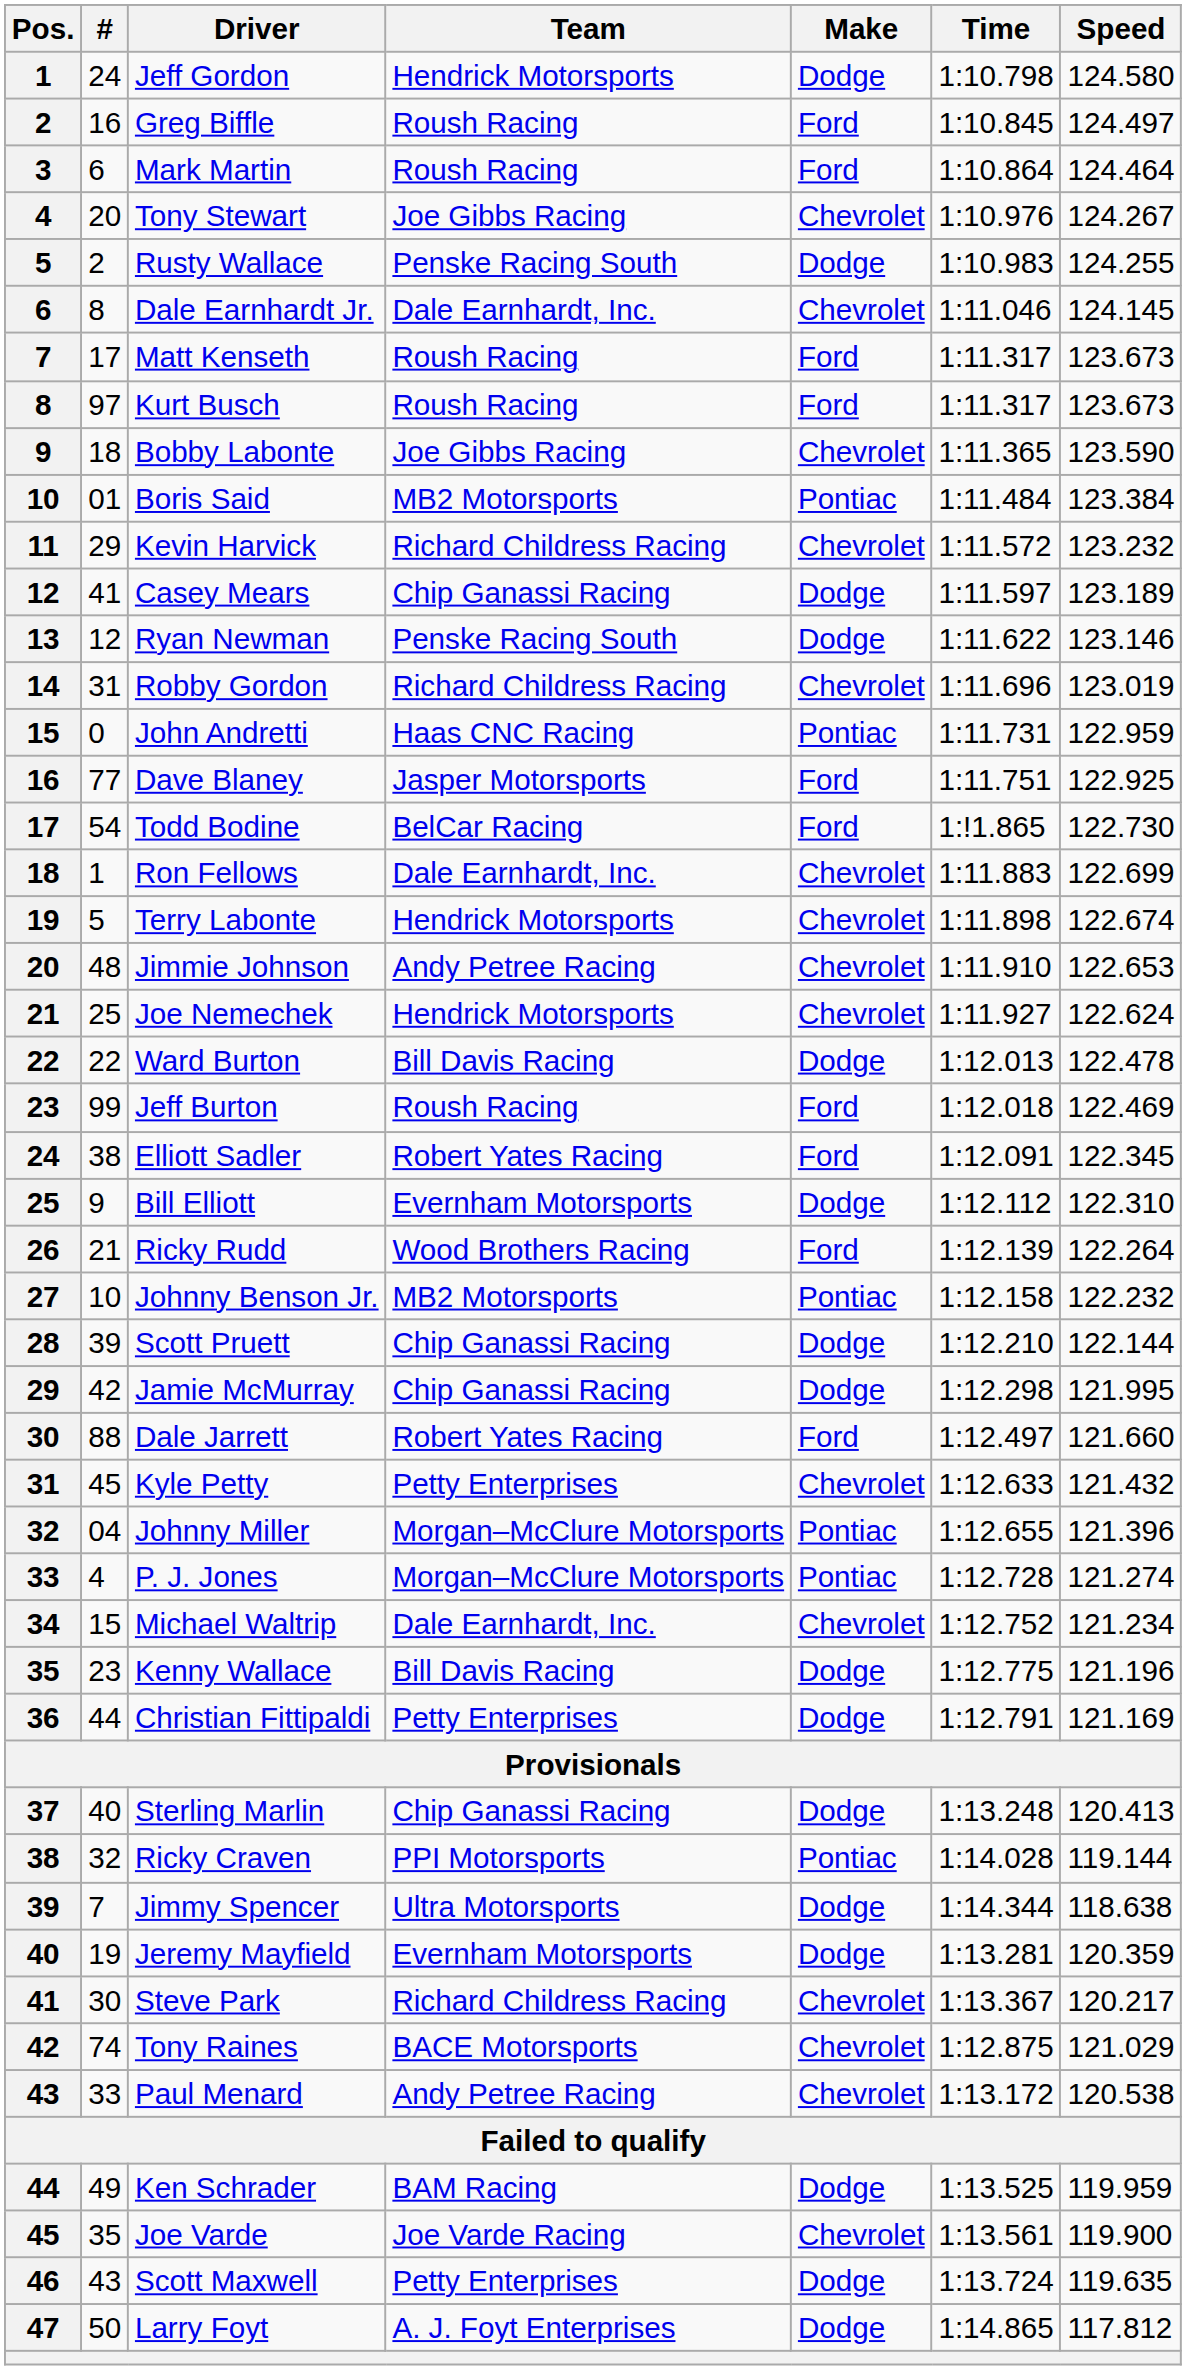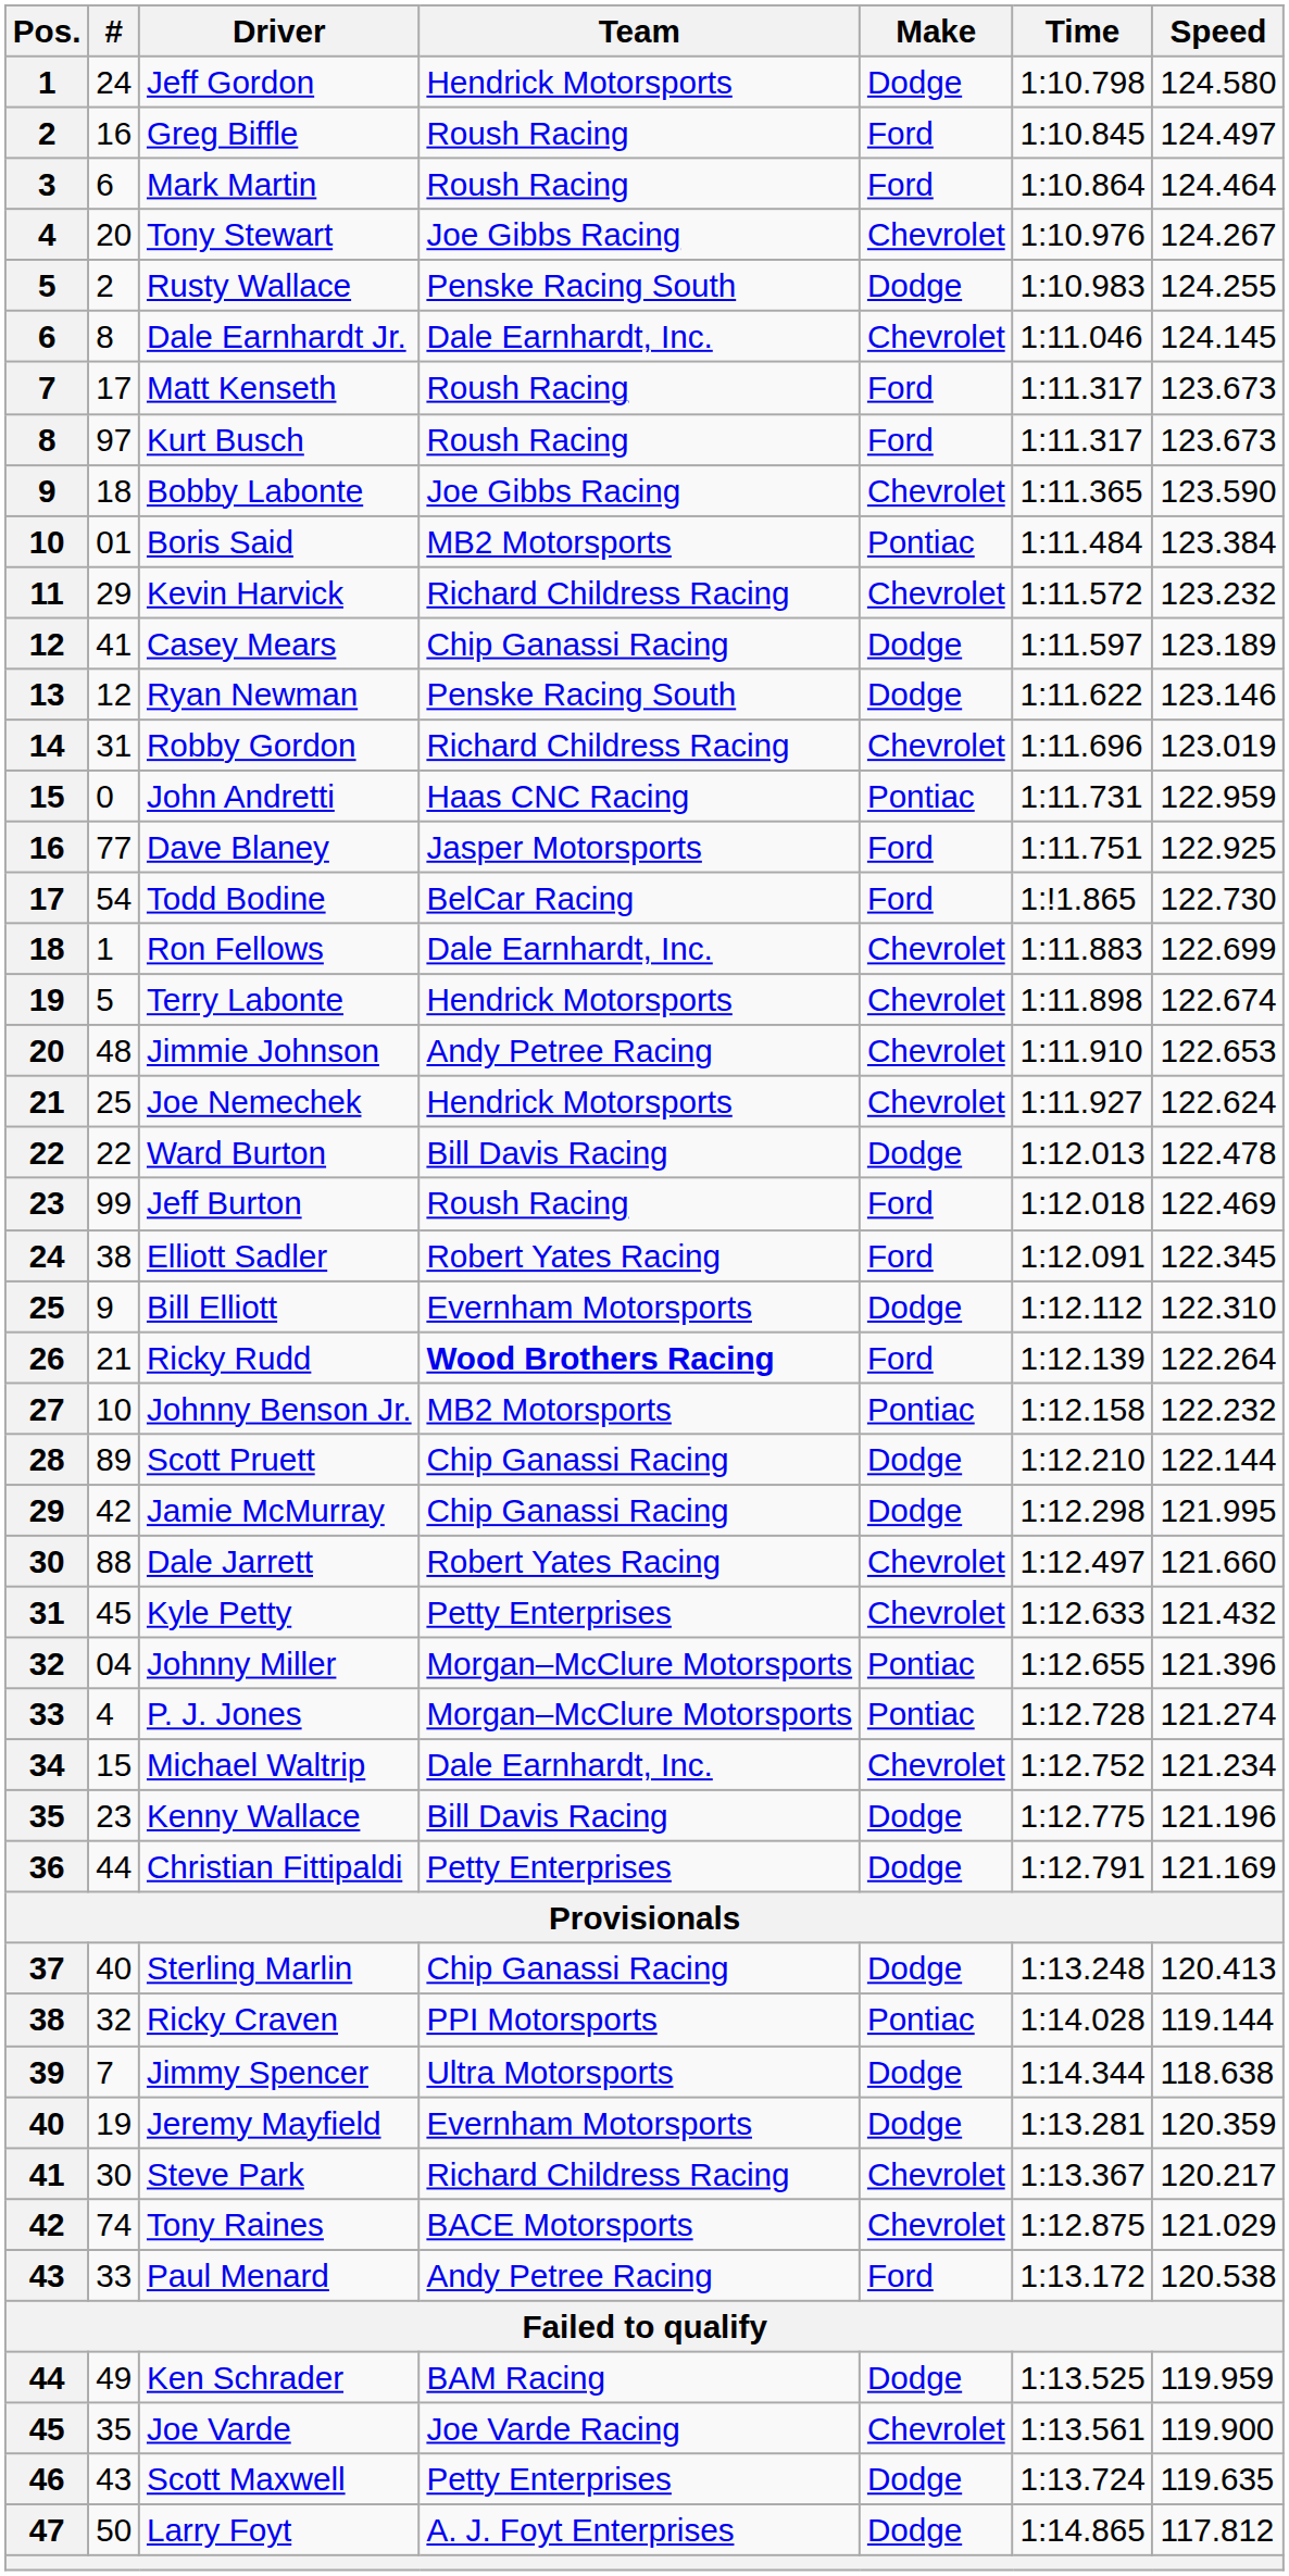Ricky Rudd | Team: normal -> bold
Scott Pruett | #: 39 -> 89
Dale Jarrett | Make: Ford -> Chevrolet
Paul Menard | Make: Chevrolet -> Ford
